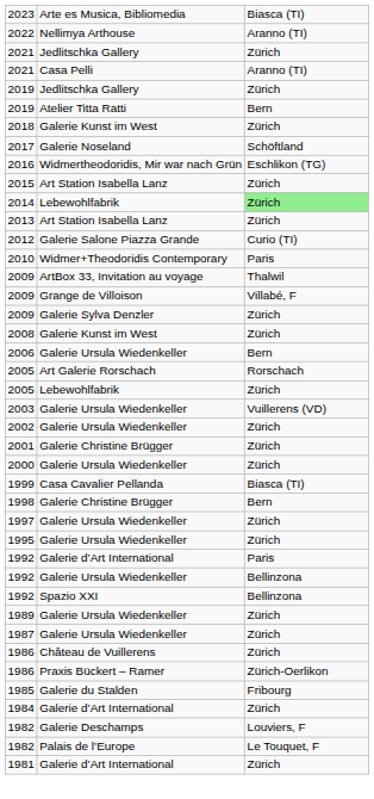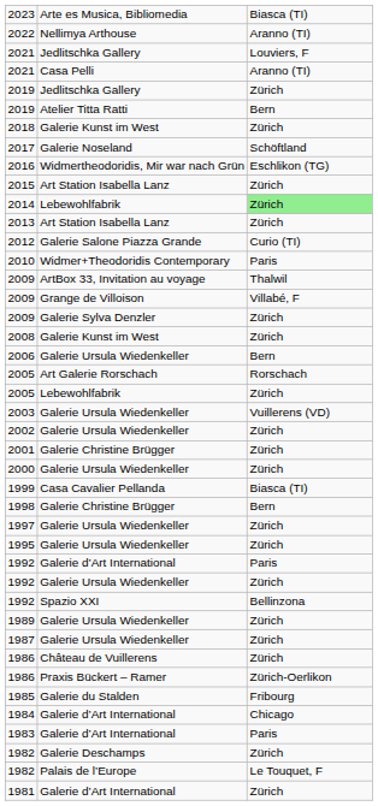2021 / Jedlitschka Gallery | column 3: Zürich -> Louviers, F
1992 / Galerie Ursula Wiedenkeller | column 3: Bellinzona -> Zürich
1984 | column 3: Zürich -> Chicago
+ row: 1983 | Galerie d’Art International | Paris
1982 / Galerie Deschamps | column 3: Louviers, F -> Zürich
